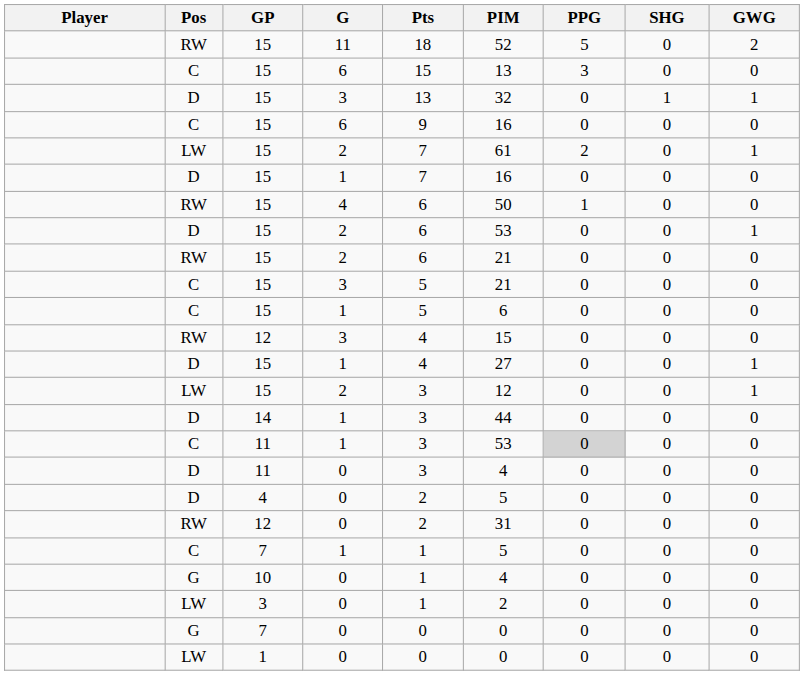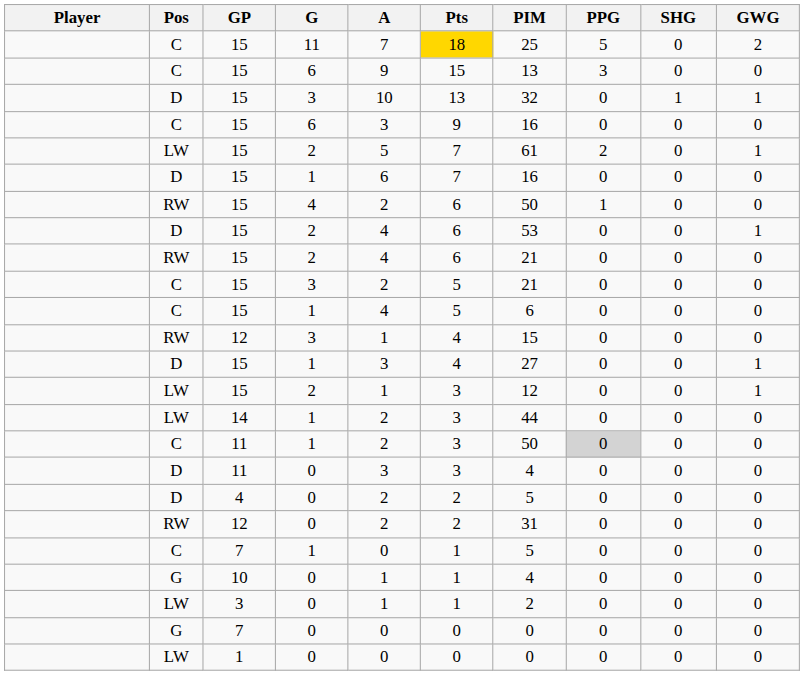+ column: A | 7 | 9 | 10 | 3 | 5 | 6 | 2 | 4 | 4 | 2 | 4 | 1 | 3 | 1 | 2 | 2 | 3 | 2 | 2 | 0 | 1 | 1 | 0 | 0
15 / 11 | Pos: RW -> C
15 / 11 | Pts: no background -> gold background
15 / 11 | PIM: 52 -> 25
14 | Pos: D -> LW
11 / 1 | PIM: 53 -> 50
